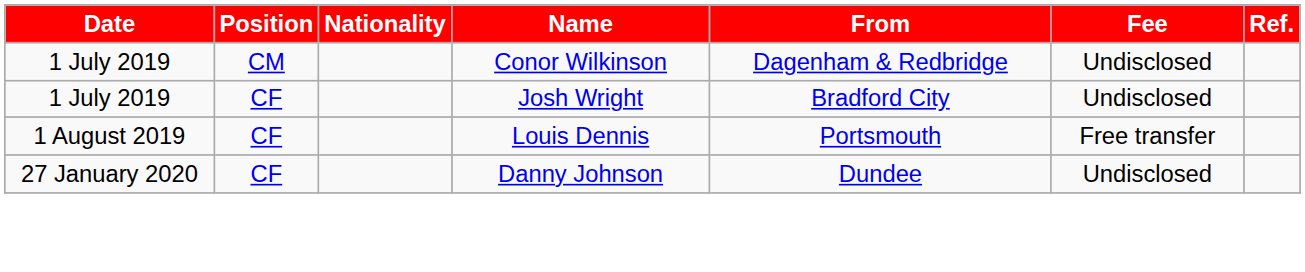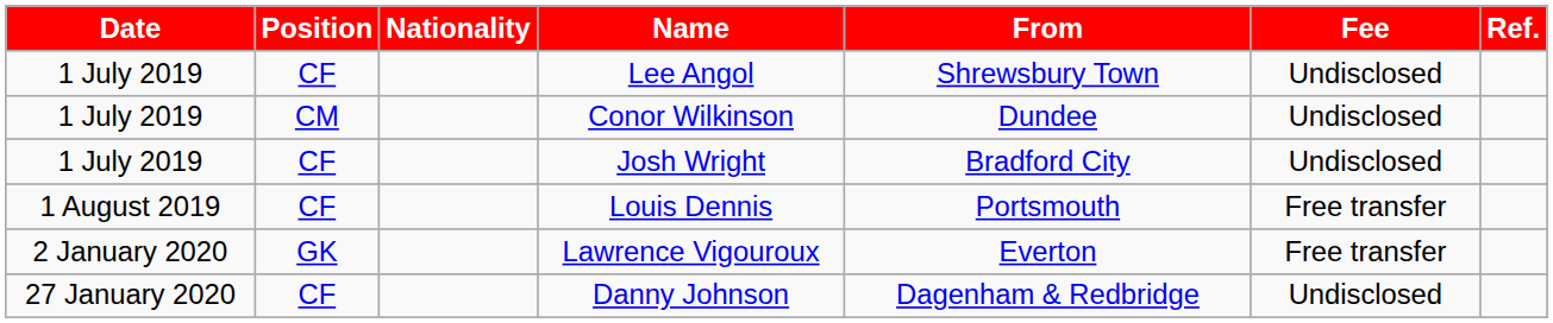+ row: 1 July 2019 | CF | Lee Angol | Shrewsbury Town | Undisclosed
Conor Wilkinson | From: Dagenham & Redbridge -> Dundee
+ row: 2 January 2020 | GK | Lawrence Vigouroux | Everton | Free transfer
Danny Johnson | From: Dundee -> Dagenham & Redbridge
